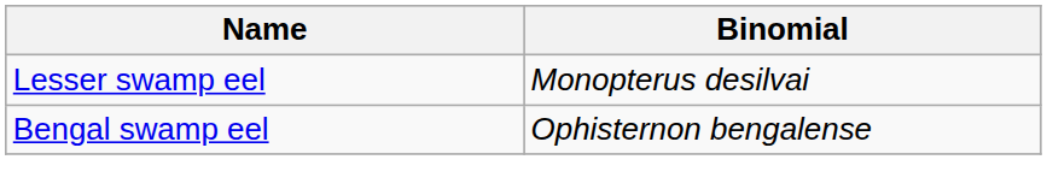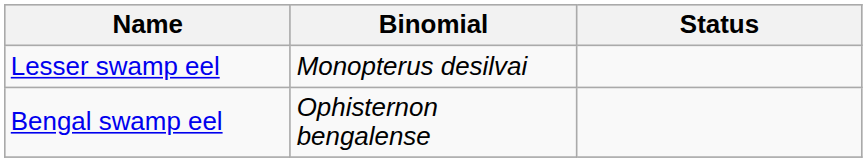+ column: Status
